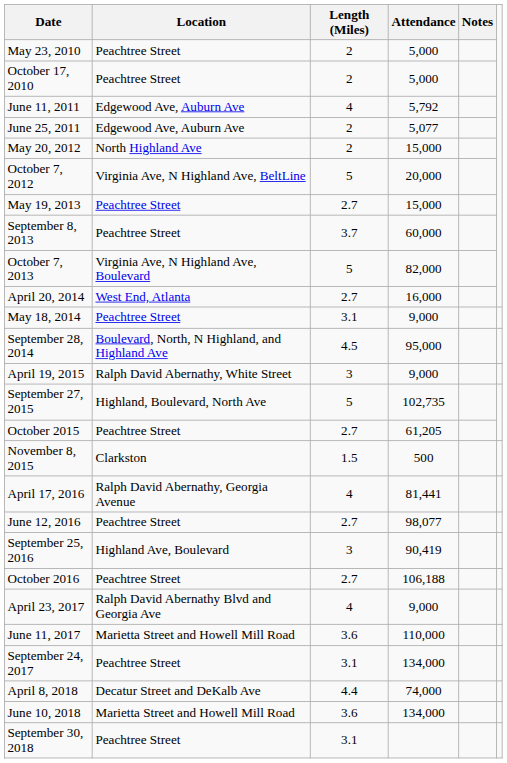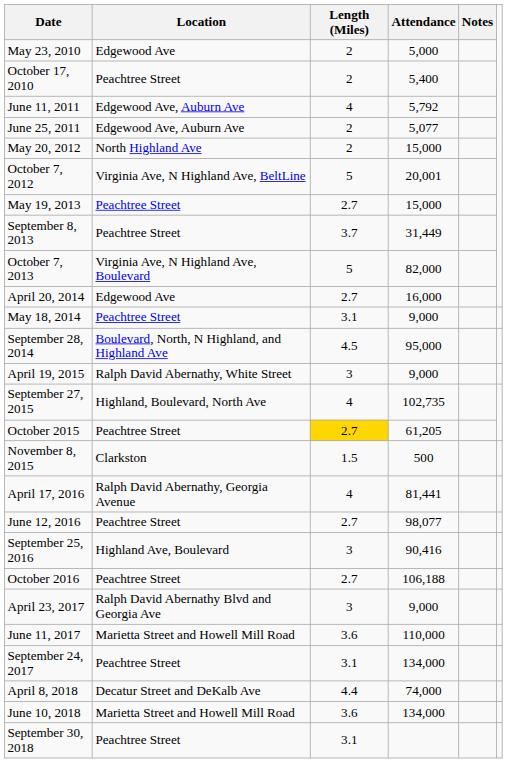May 23, 2010 | Location: Peachtree Street -> Edgewood Ave
October 17, 2010 | Attendance: 5,000 -> 5,400
October 7, 2012 | Attendance: 20,000 -> 20,001
September 8, 2013 | Attendance: 60,000 -> 31,449
April 20, 2014 | Location: West End, Atlanta -> Edgewood Ave
September 27, 2015 | Length (Miles): 5 -> 4
October 2015 | Length (Miles): no background -> gold background
September 25, 2016 | Attendance: 90,419 -> 90,416
April 23, 2017 | Length (Miles): 4 -> 3
